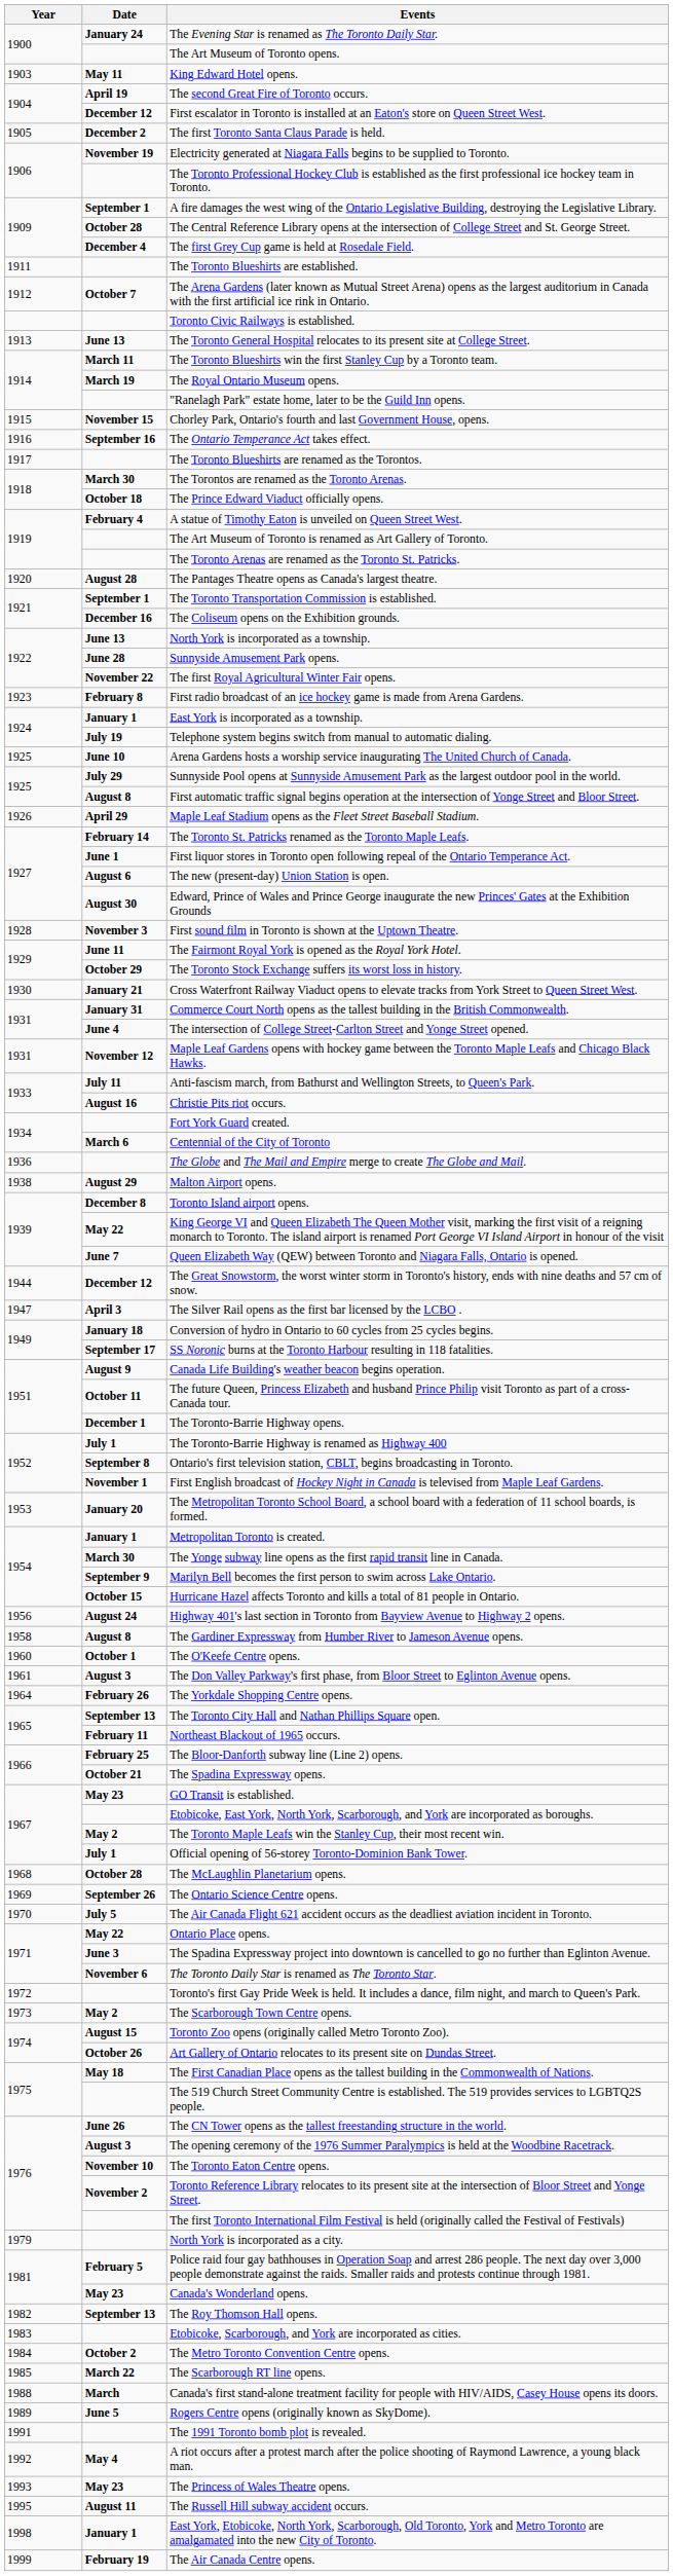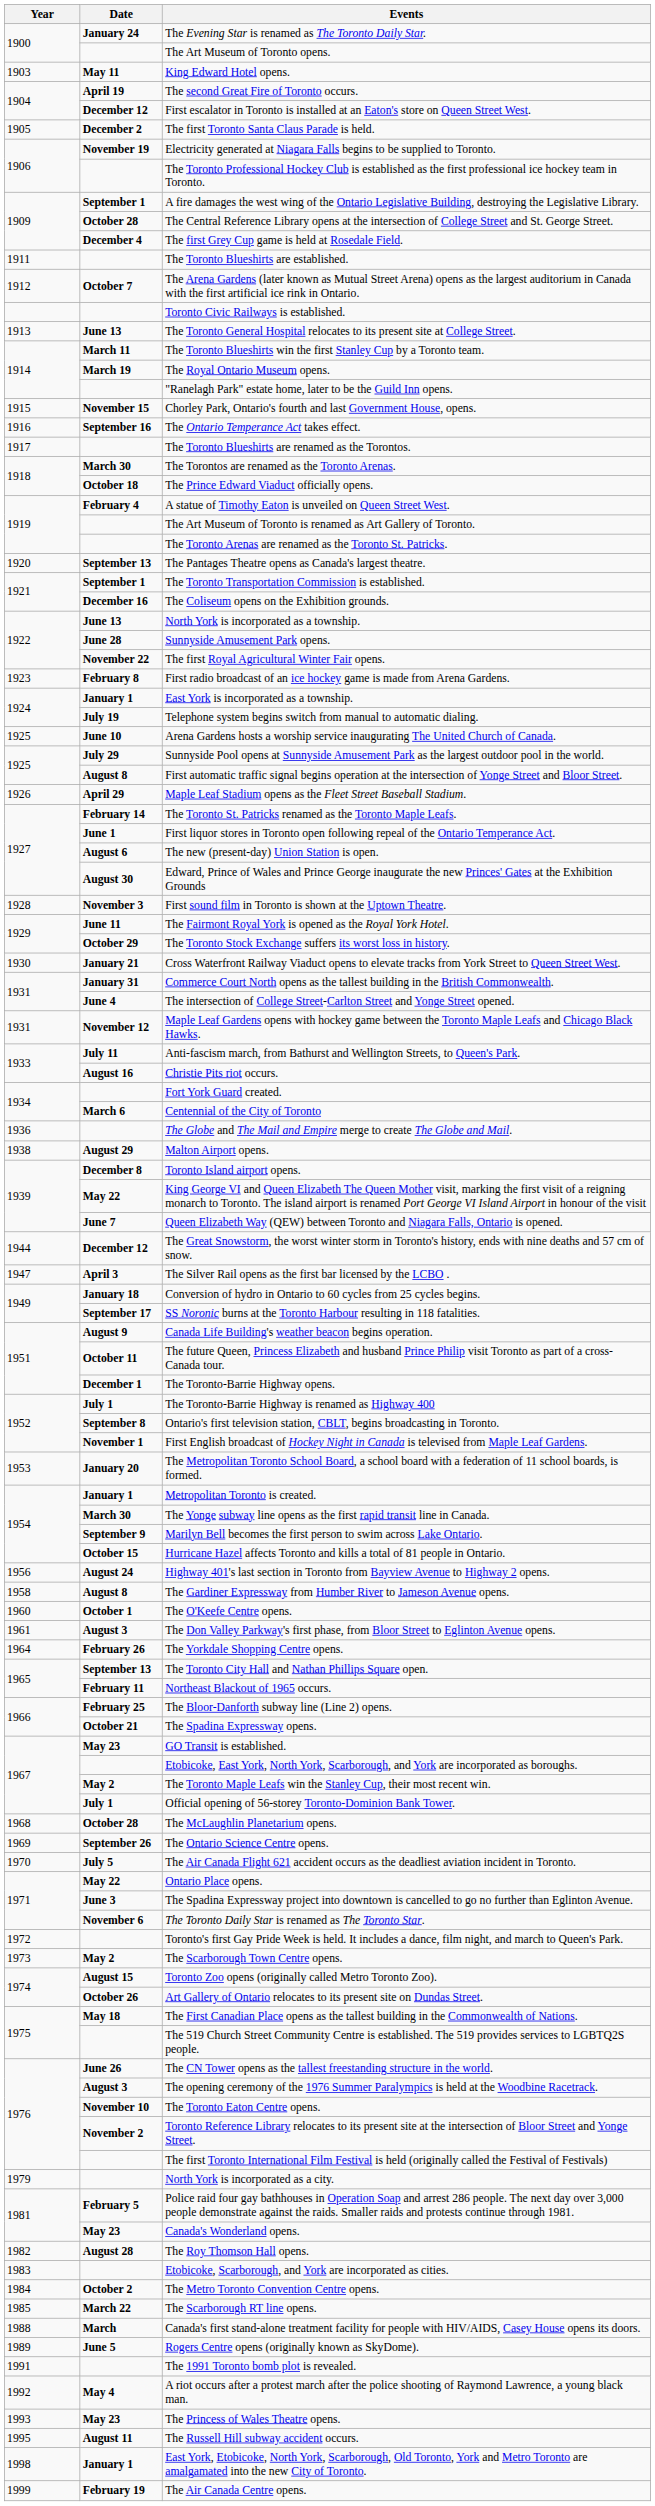The Pantages Theatre opens as Canada's largest theatre. | Date: August 28 -> September 13
The Roy Thomson Hall opens. | Date: September 13 -> August 28
